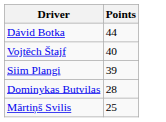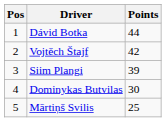+ column: Pos | 1 | 2 | 3 | 4 | 5
Vojtěch Štajf | Points: 40 -> 42
Dominykas Butvilas | Points: 28 -> 30
